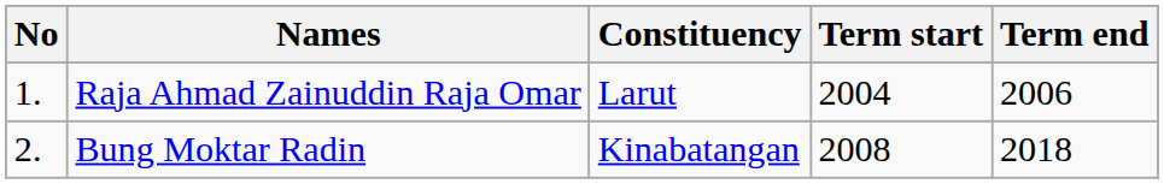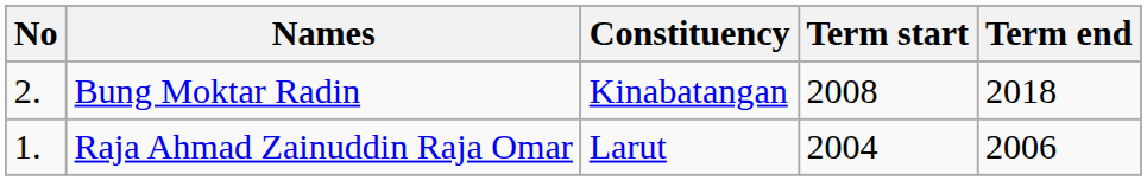rows swapped: Raja Ahmad Zainuddin Raja Omar <-> Bung Moktar Radin
